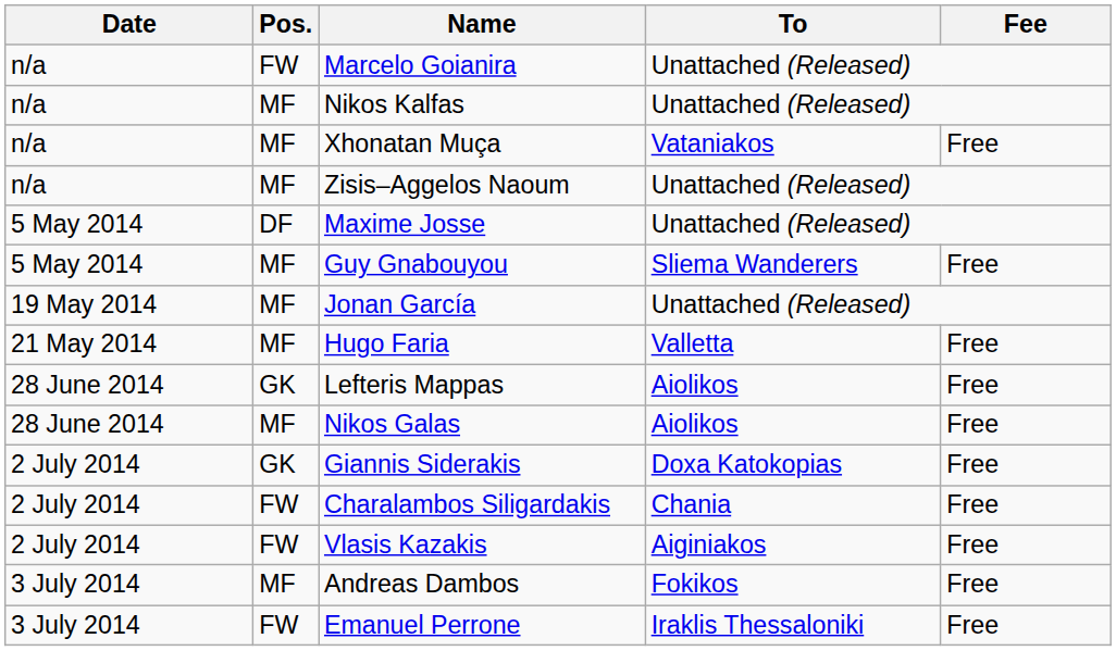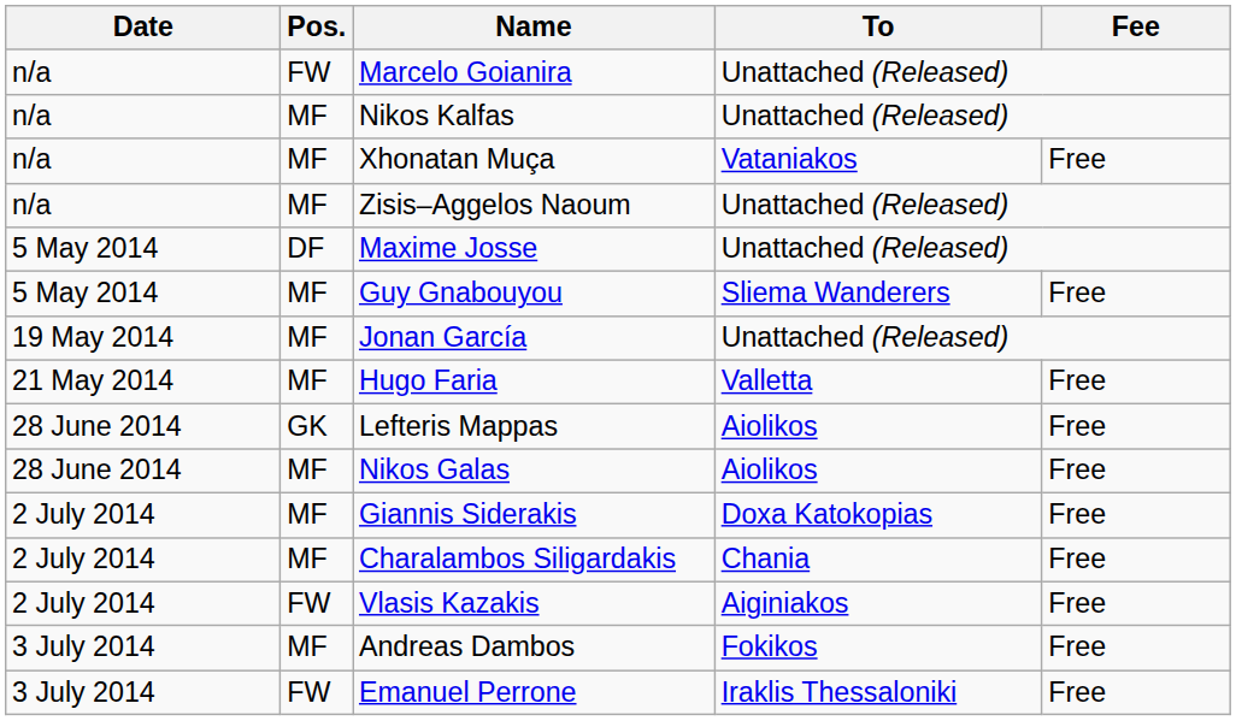Giannis Siderakis | Pos.: GK -> MF
Charalambos Siligardakis | Pos.: FW -> MF
